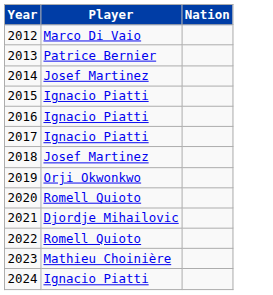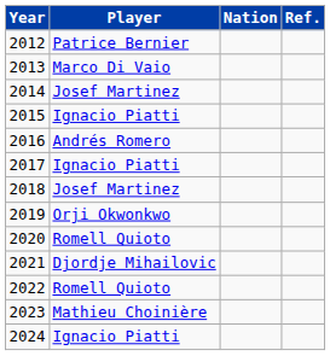+ column: Ref.
2012 | Player: Marco Di Vaio -> Patrice Bernier
2013 | Player: Patrice Bernier -> Marco Di Vaio
2016 | Player: Ignacio Piatti -> Andrés Romero
